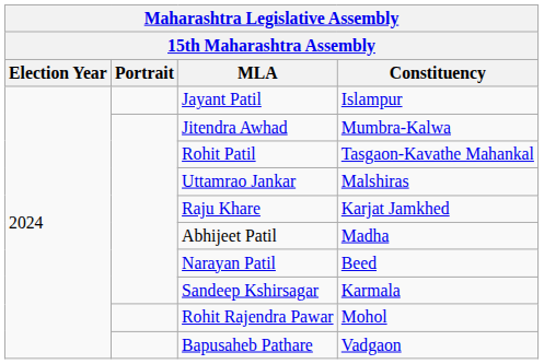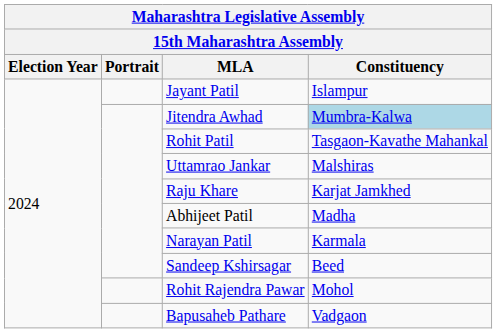Jitendra Awhad | Constituency: no background -> lightblue background
Narayan Patil | Constituency: Beed -> Karmala
Sandeep Kshirsagar | Constituency: Karmala -> Beed
